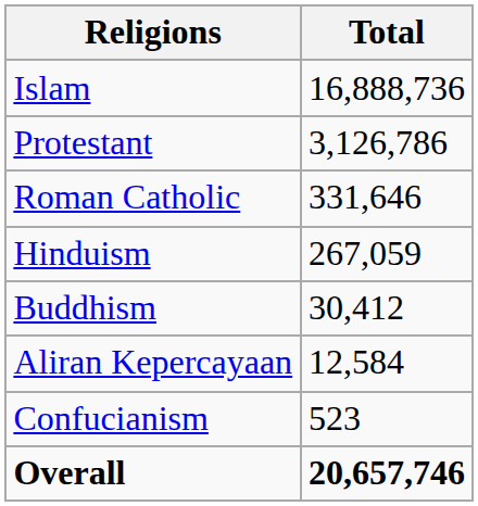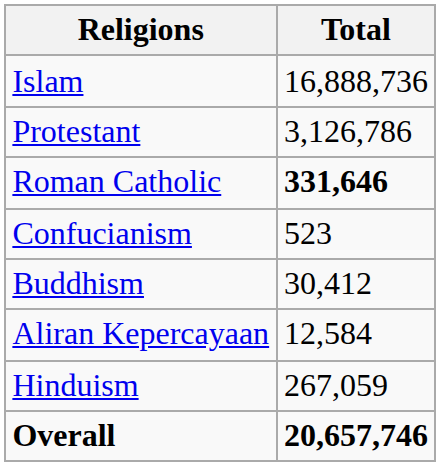Roman Catholic | Total: normal -> bold
rows swapped: Hinduism <-> Confucianism
